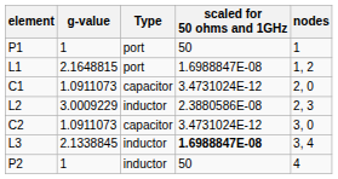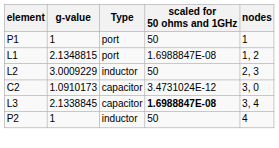L1 | g-value: 2.1648815 -> 2.1348815
- row: C1 | 1.0911073 | capacitor | 3.4731024E-12 | 2, 0
L2 | scaled for 50 ohms and 1GHz: 2.3880586E-08 -> 50
C2 | g-value: 1.0911073 -> 1.0910173
L3 | Type: inductor -> capacitor
